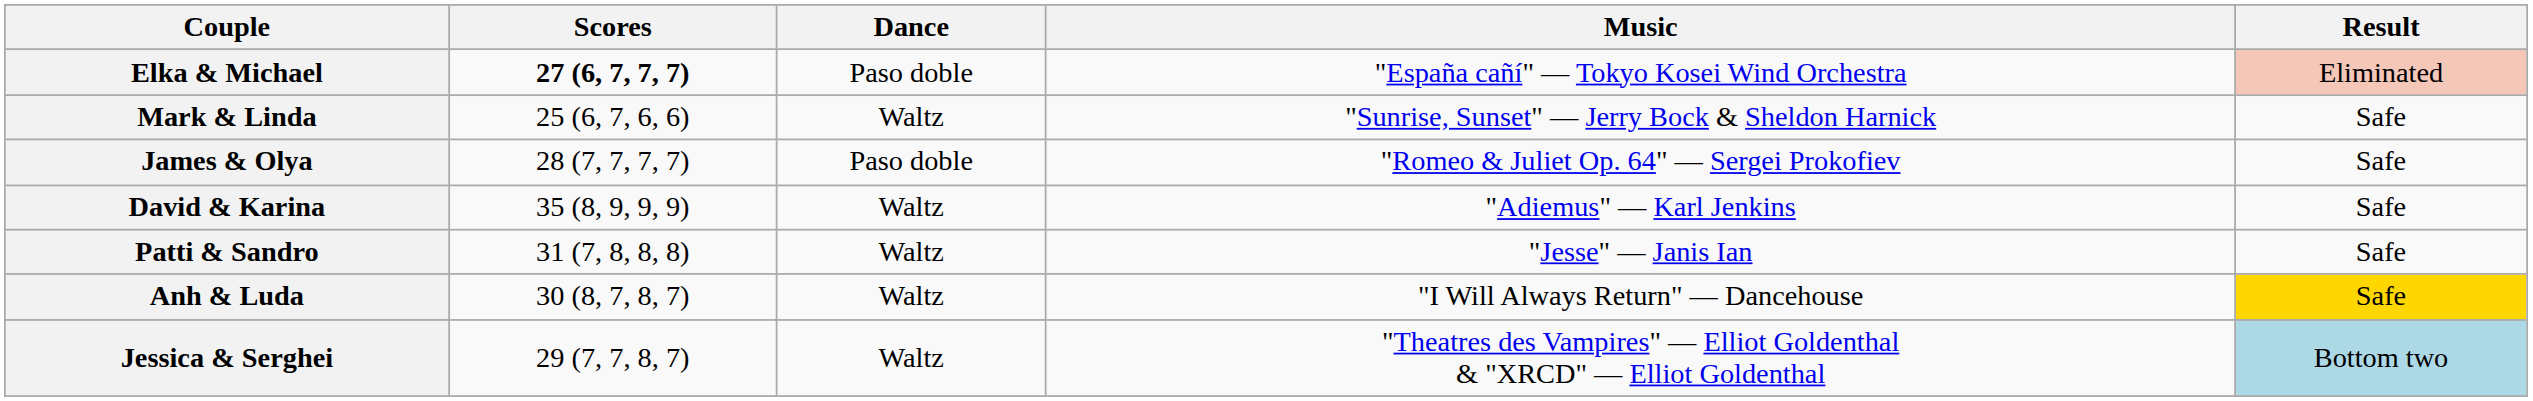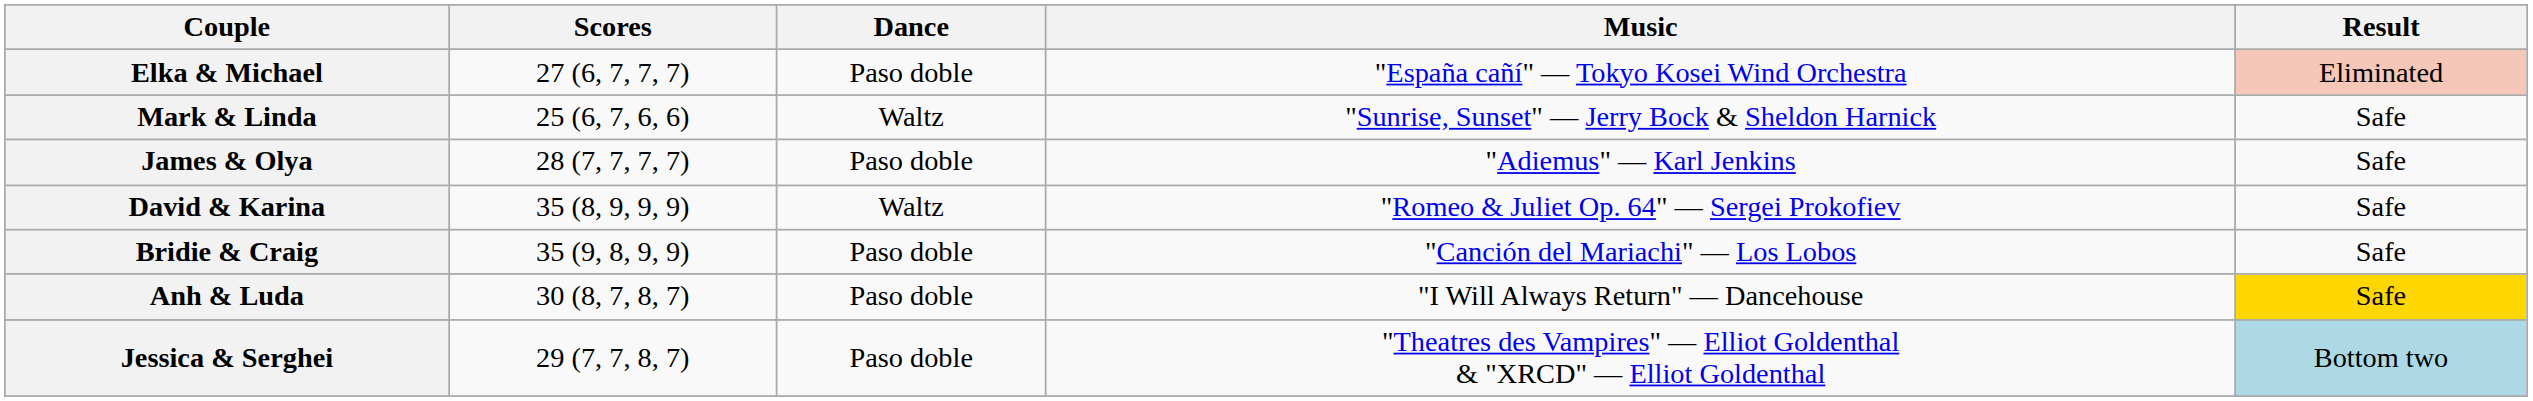Elka & Michael | Scores: bold -> normal
James & Olya | Music: "Romeo & Juliet Op. 64" — Sergei Prokofiev -> "Adiemus" — Karl Jenkins
David & Karina | Music: "Adiemus" — Karl Jenkins -> "Romeo & Juliet Op. 64" — Sergei Prokofiev
- row: Patti & Sandro | 31 (7, 8, 8, 8) | Waltz | "Jesse" — Janis Ian | Safe
+ row: Bridie & Craig | 35 (9, 8, 9, 9) | Paso doble | "Canción del Mariachi" — Los Lobos | Safe
Anh & Luda | Dance: Waltz -> Paso doble
Jessica & Serghei | Dance: Waltz -> Paso doble
